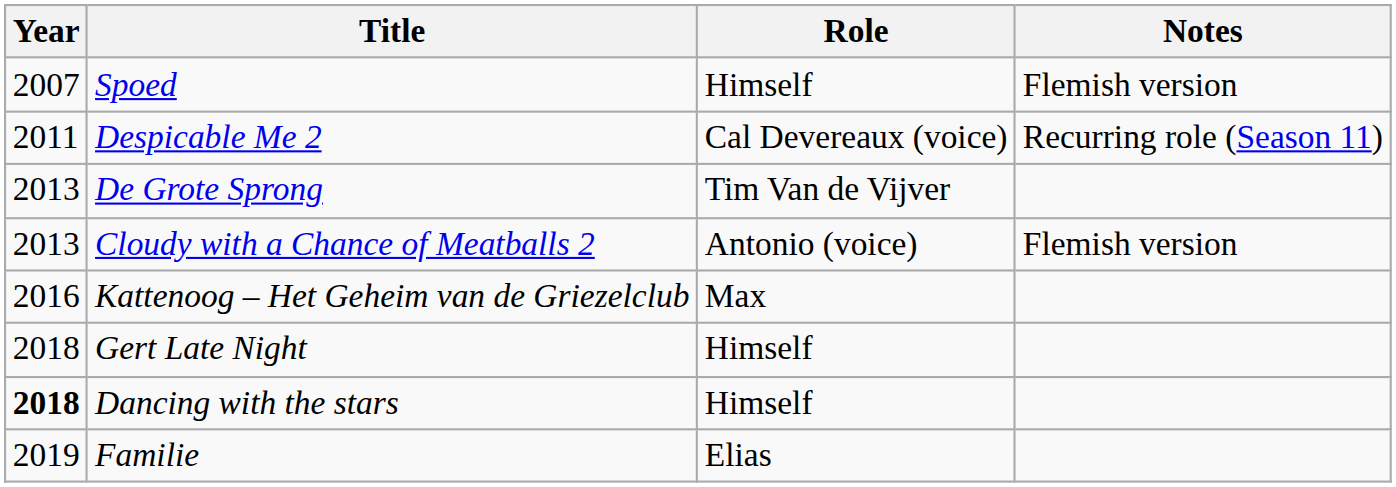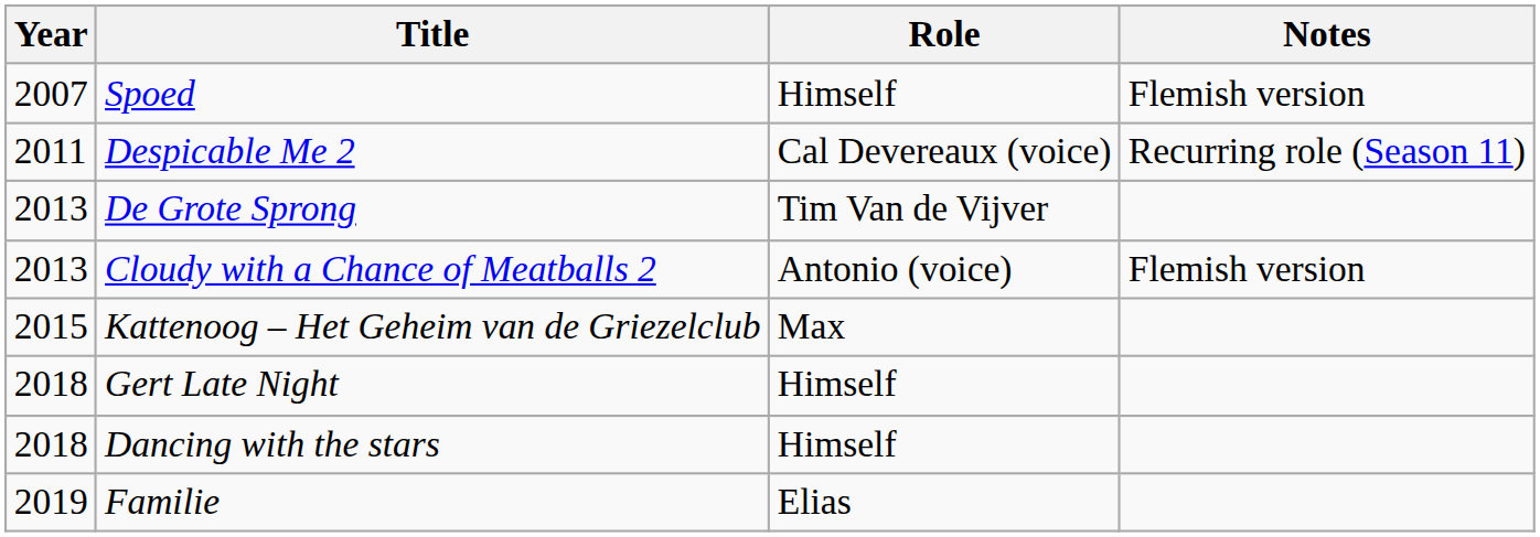Kattenoog – Het Geheim van de Griezelclub | Year: 2016 -> 2015
Dancing with the stars | Year: bold -> normal
